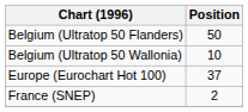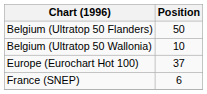France (SNEP) | Position: 2 -> 6
